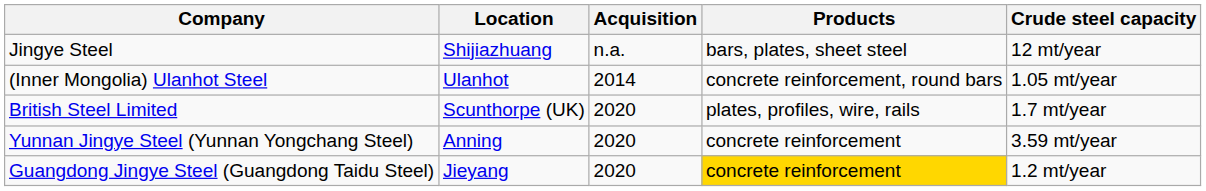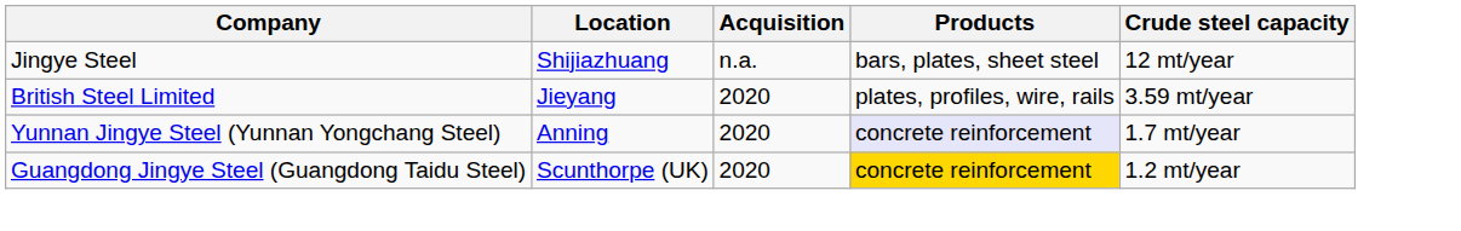- row: (Inner Mongolia) Ulanhot Steel | Ulanhot | 2014 | concrete reinforcement, round bars | 1.05 mt/year
British Steel Limited | Location: Scunthorpe (UK) -> Jieyang
British Steel Limited | Crude steel capacity: 1.7 mt/year -> 3.59 mt/year
Yunnan Jingye Steel (Yunnan Yongchang Steel) | Products: no background -> lavender background
Yunnan Jingye Steel (Yunnan Yongchang Steel) | Crude steel capacity: 3.59 mt/year -> 1.7 mt/year
Guangdong Jingye Steel (Guangdong Taidu Steel) | Location: Jieyang -> Scunthorpe (UK)
